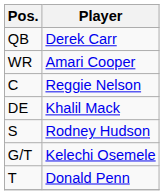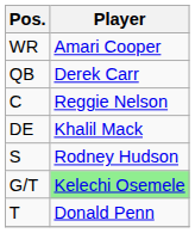rows swapped: QB <-> WR
G/T | Player: no background -> lightgreen background
